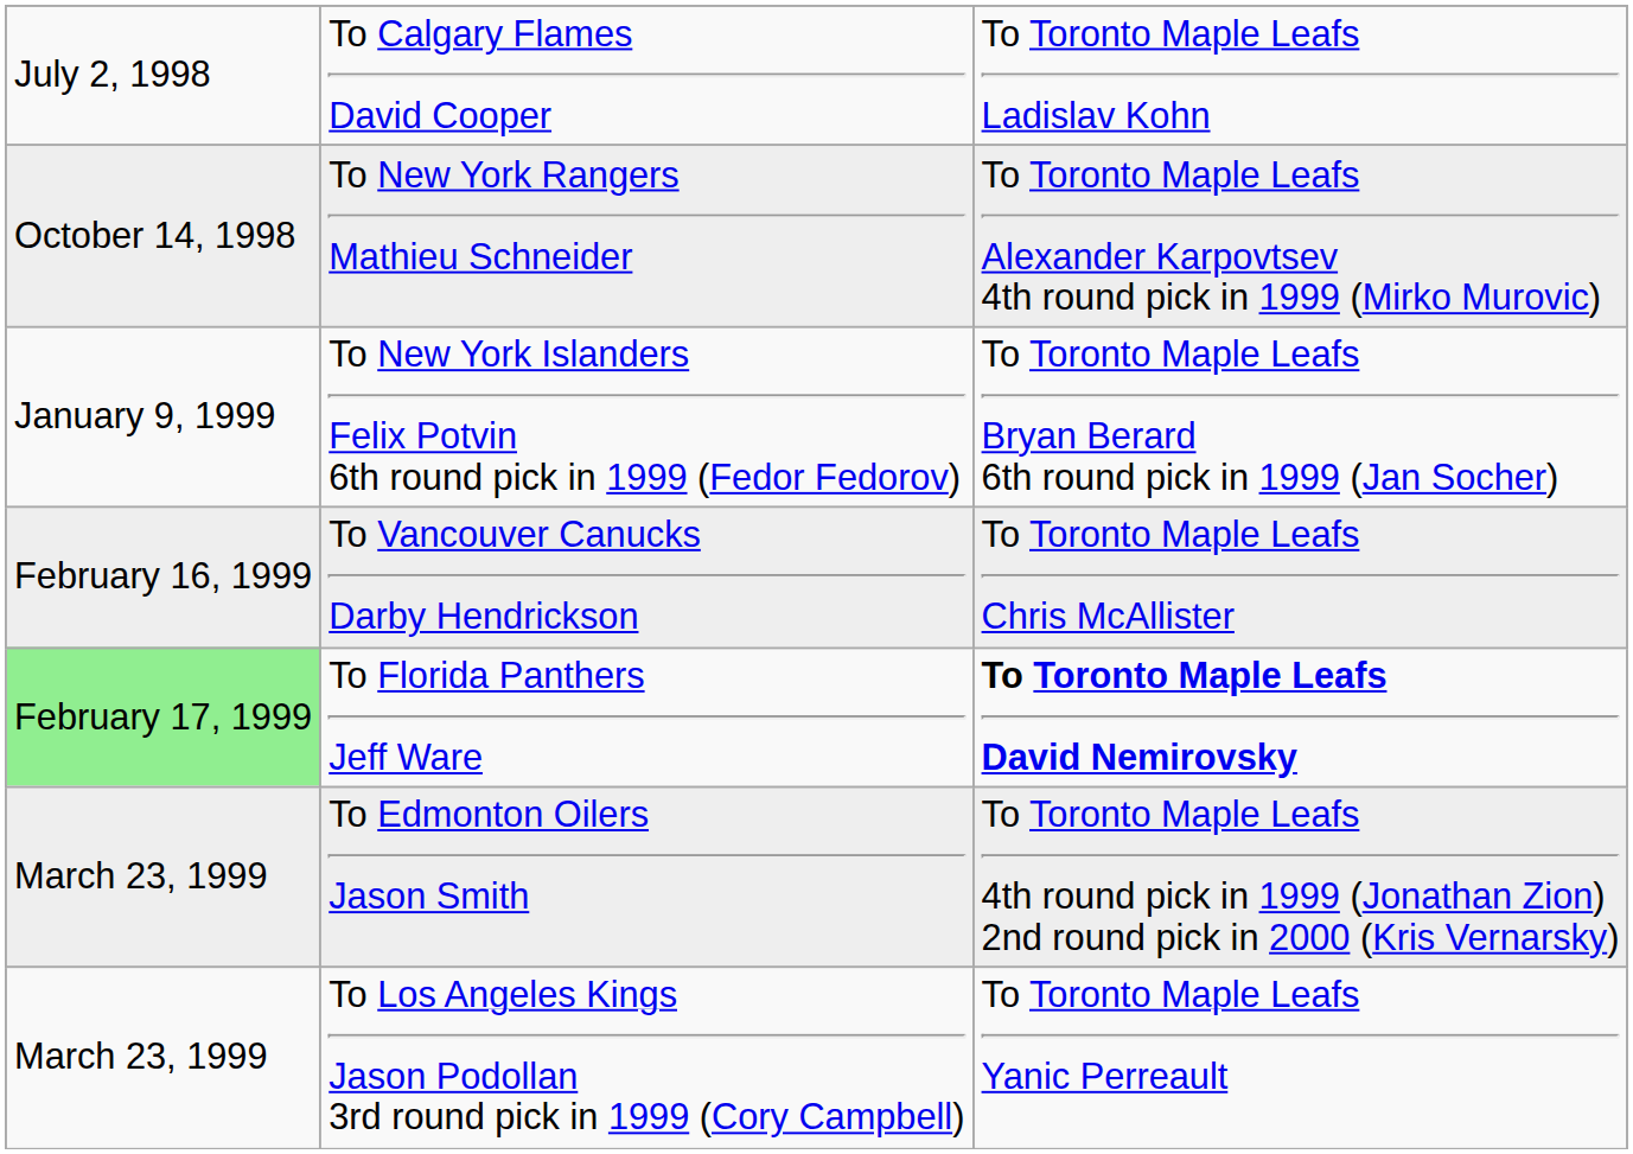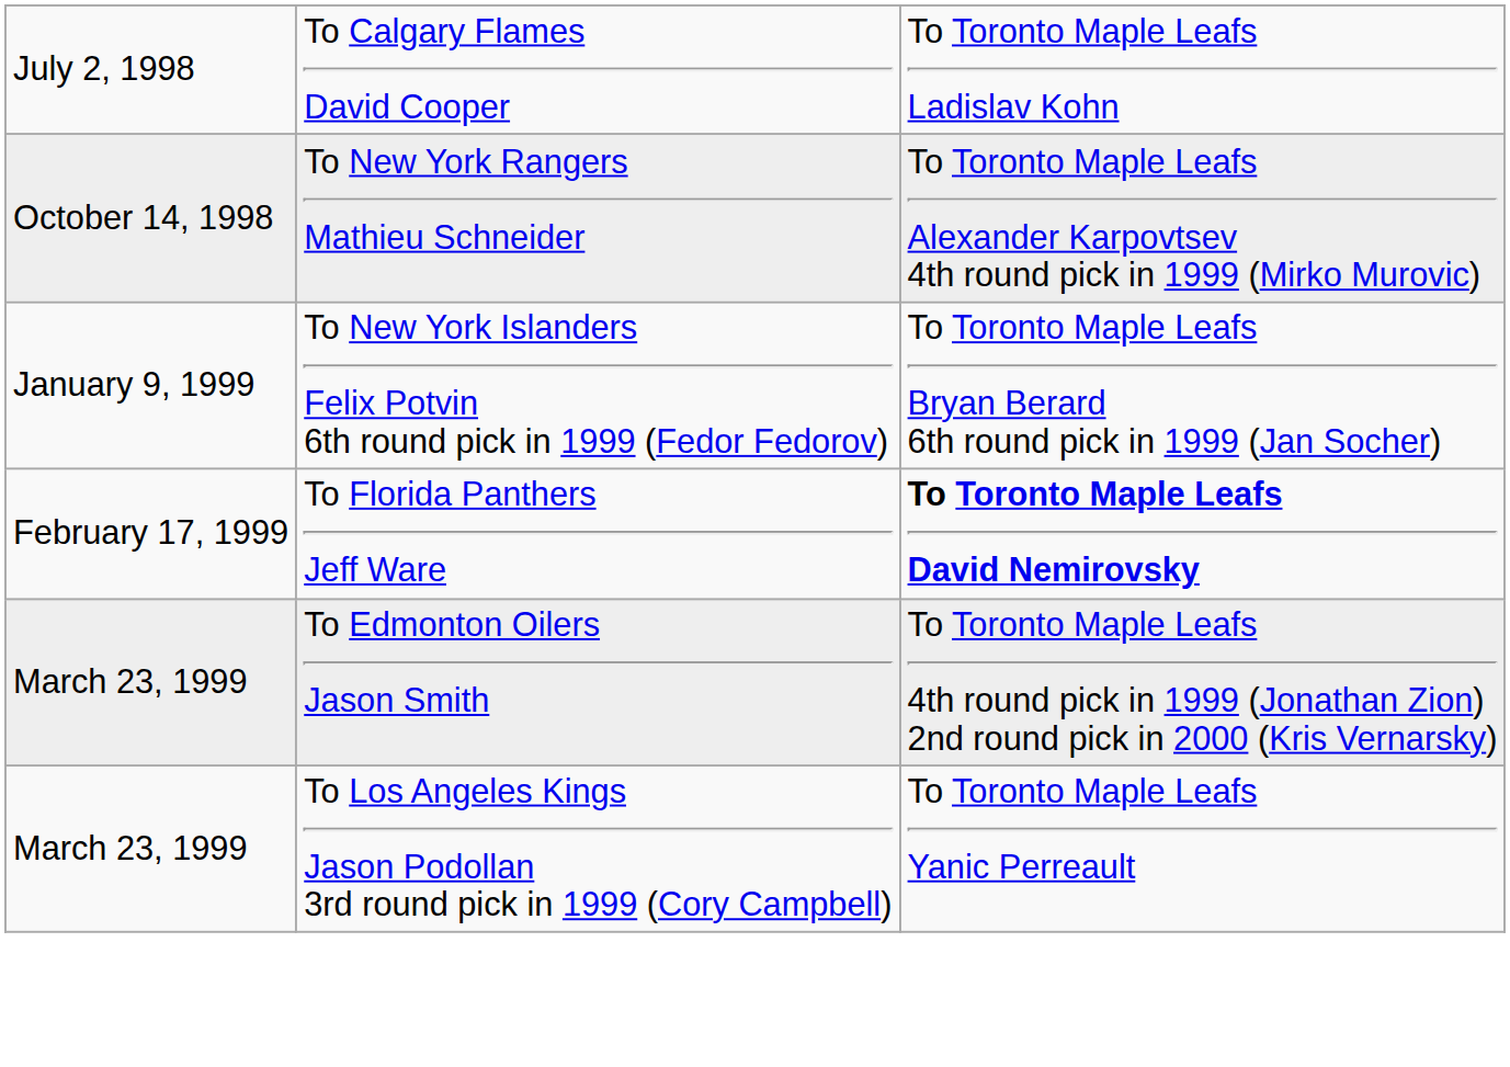- row: February 16, 1999 | To Vancouver Canucks Darby Hendrickson | To Toronto Maple Leafs Chris McAllister
To Florida Panthers Jeff Ware | column 1: lightgreen background -> no background
